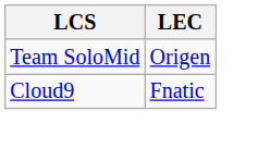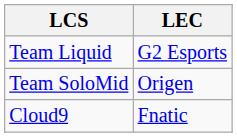+ row: Team Liquid | G2 Esports
